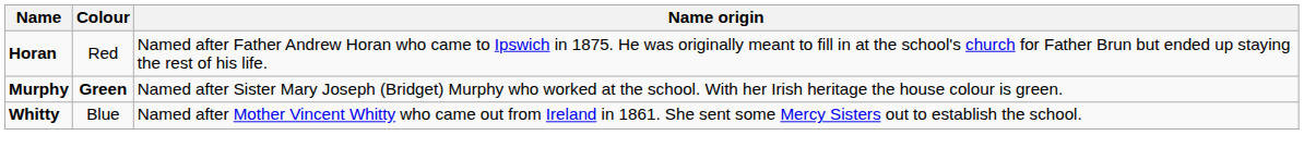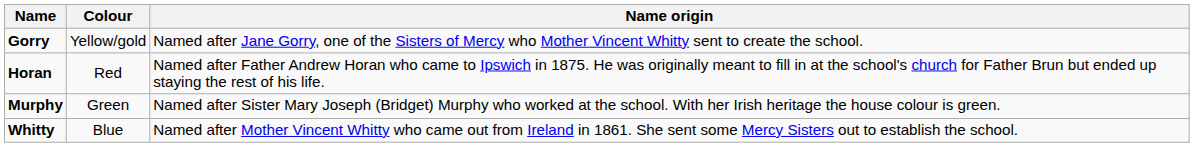+ row: Gorry | Yellow/gold | Named after Jane Gorry, one of the Sisters of Mercy who Mother Vincent Whitty sent to create the school.
Murphy | Colour: bold -> normal
